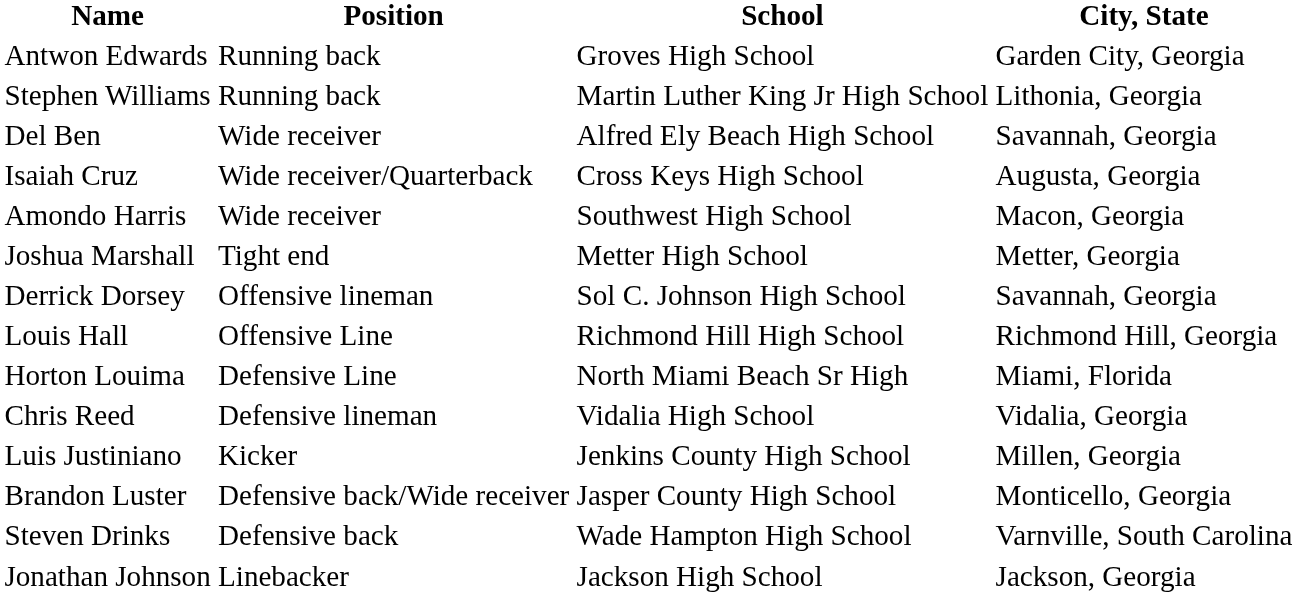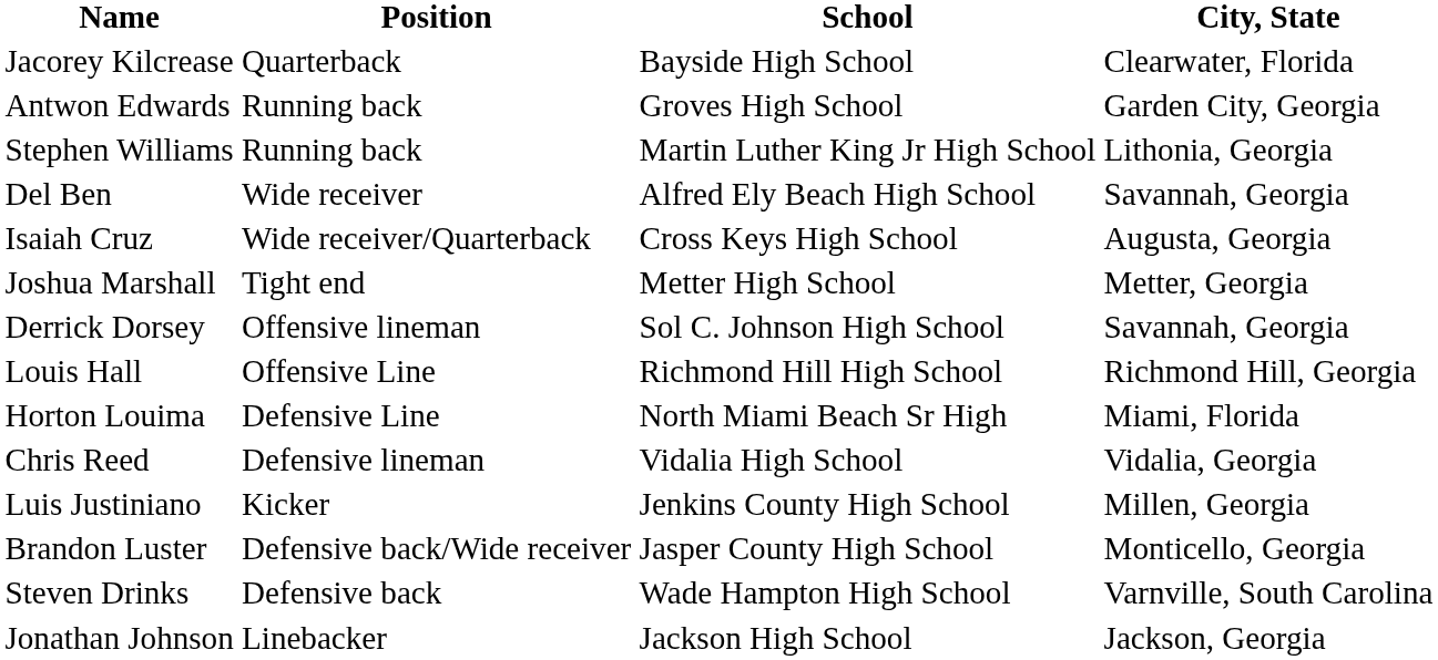+ row: Jacorey Kilcrease | Quarterback | Bayside High School | Clearwater, Florida
- row: Amondo Harris | Wide receiver | Southwest High School | Macon, Georgia
